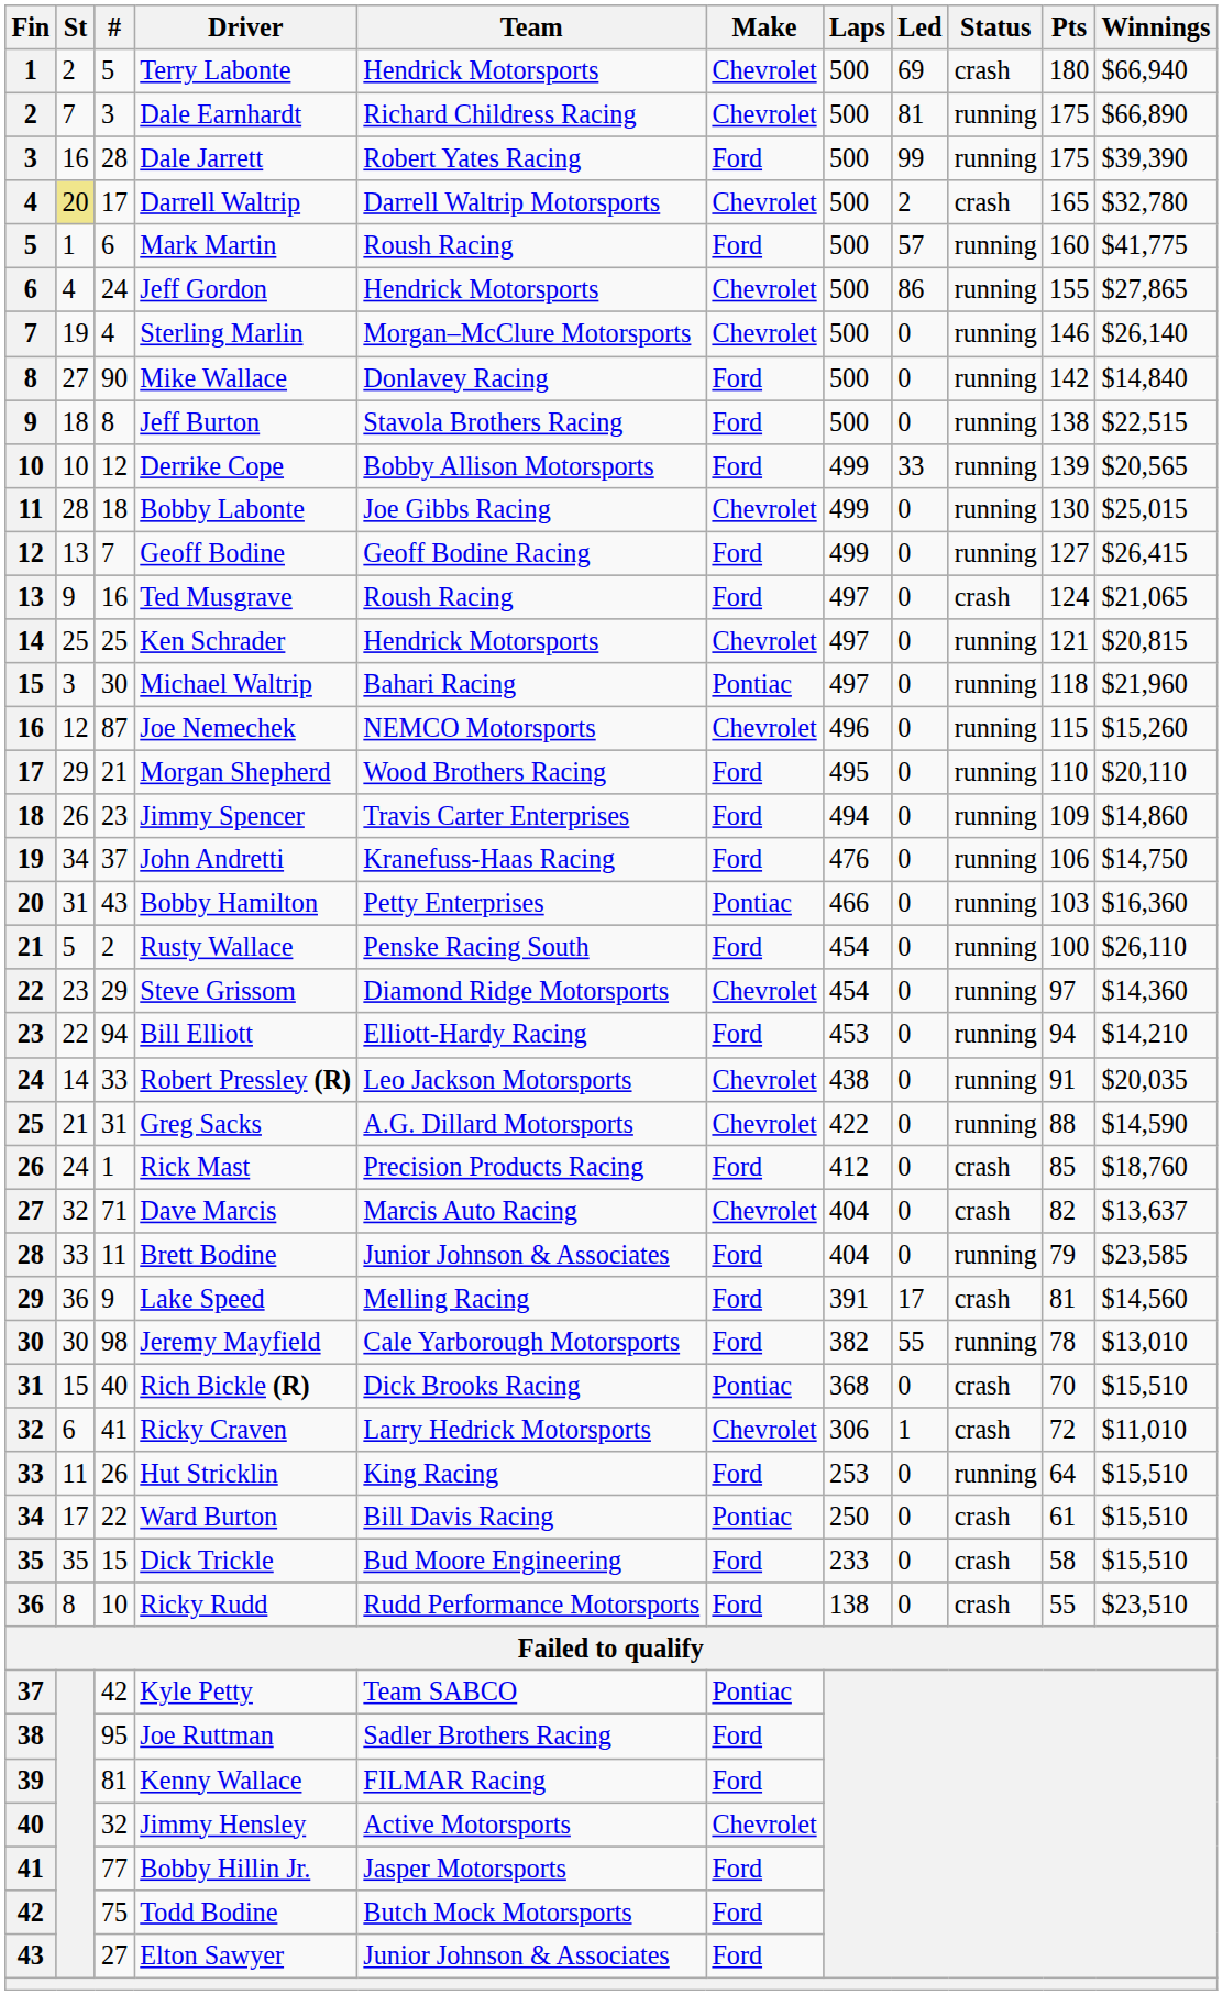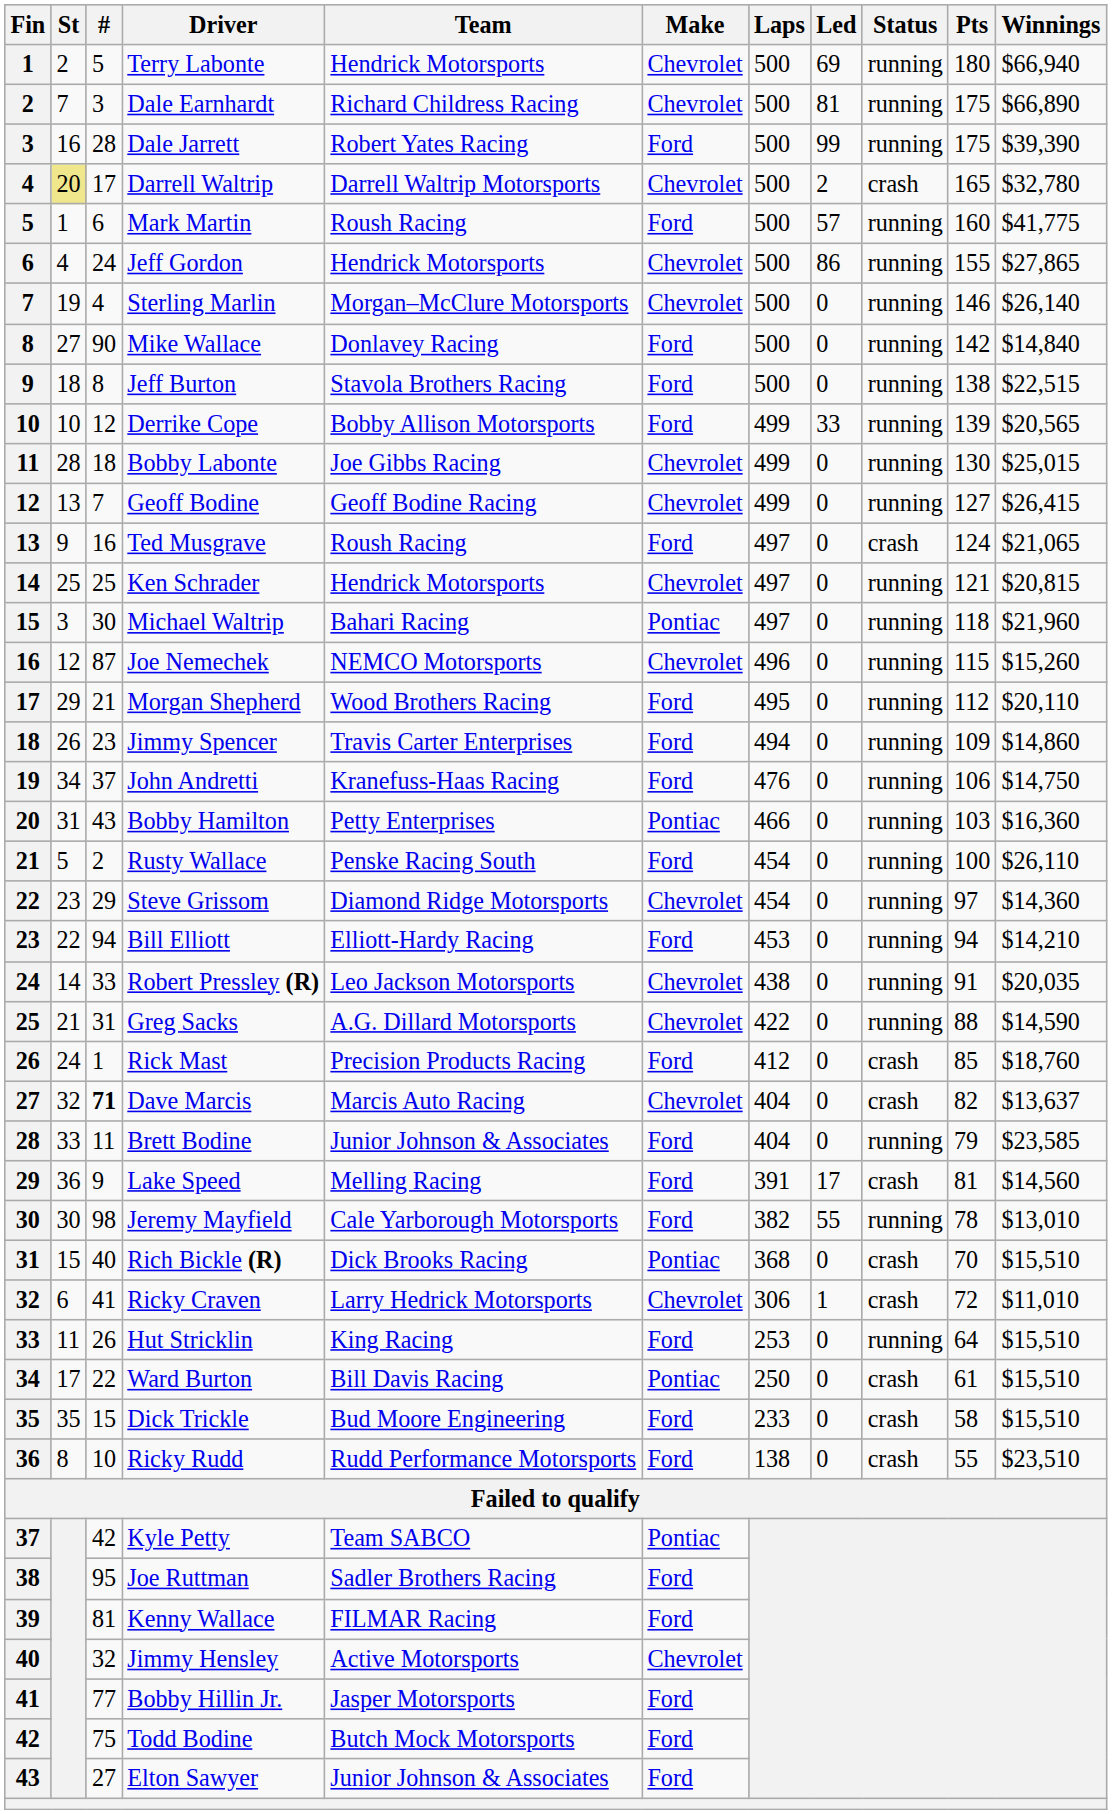Terry Labonte | Status: crash -> running
Geoff Bodine | Make: Ford -> Chevrolet
Morgan Shepherd | Pts: 110 -> 112
Dave Marcis | #: normal -> bold
